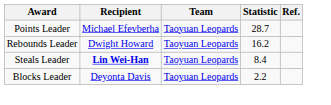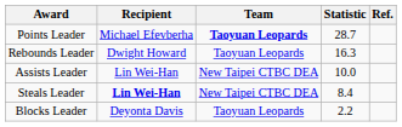Points Leader | Team: normal -> bold
Rebounds Leader | Statistic: 16.2 -> 16.3
+ row: Assists Leader | Lin Wei-Han | New Taipei CTBC DEA | 10.0
Steals Leader | Team: Taoyuan Leopards -> New Taipei CTBC DEA
